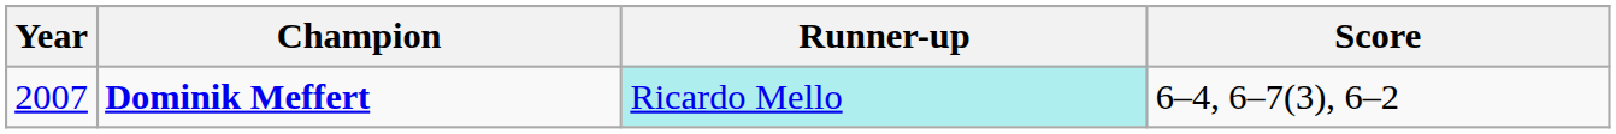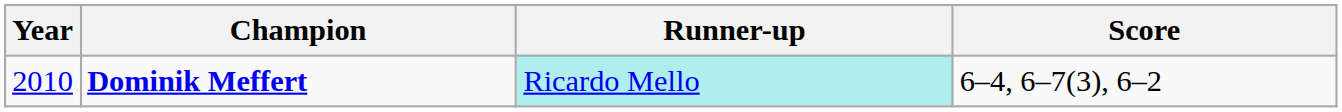Dominik Meffert | Year: 2007 -> 2010
